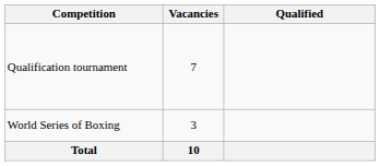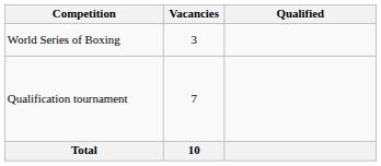rows swapped: World Series of Boxing <-> Qualification tournament
